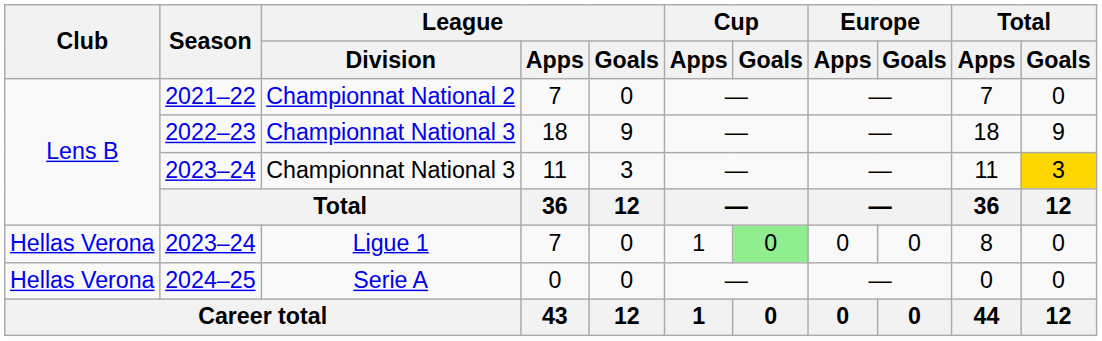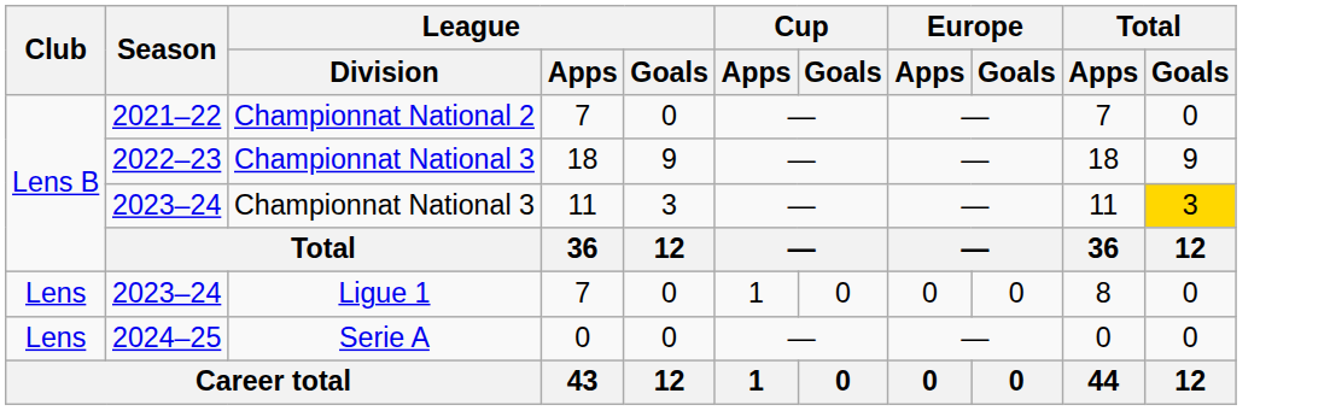2023–24 / Ligue 1 | Club: Hellas Verona -> Lens
2023–24 / Ligue 1 | Cup / Goals: lightgreen background -> no background
2024–25 | Club: Hellas Verona -> Lens
